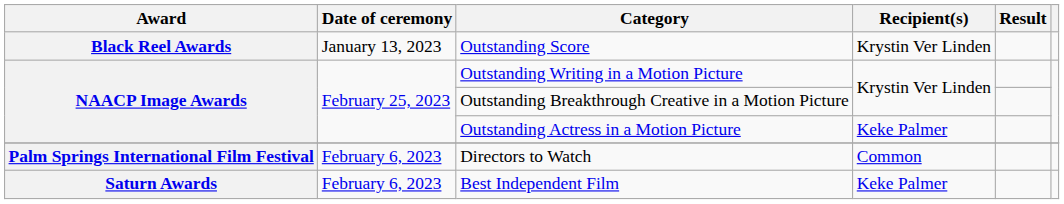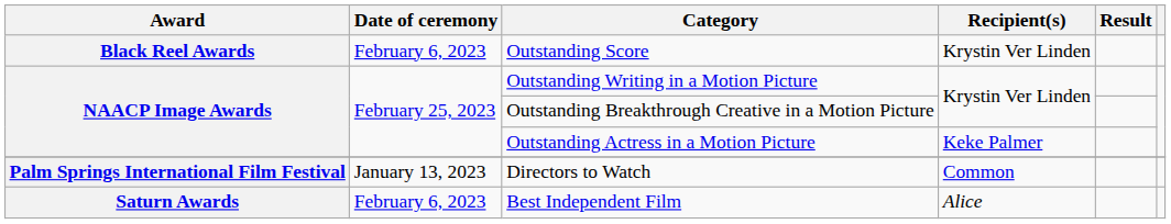Outstanding Score | Date of ceremony: January 13, 2023 -> February 6, 2023
Directors to Watch | Date of ceremony: February 6, 2023 -> January 13, 2023
Best Independent Film | Recipient(s): Keke Palmer -> Alice
